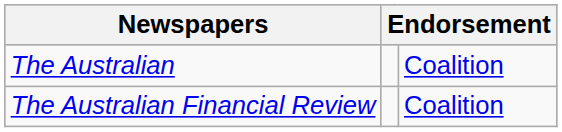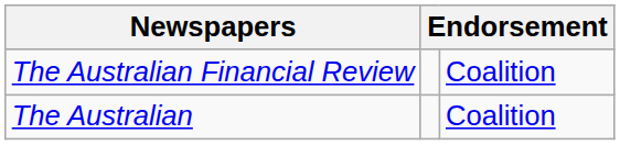rows swapped: The Australian <-> The Australian Financial Review
